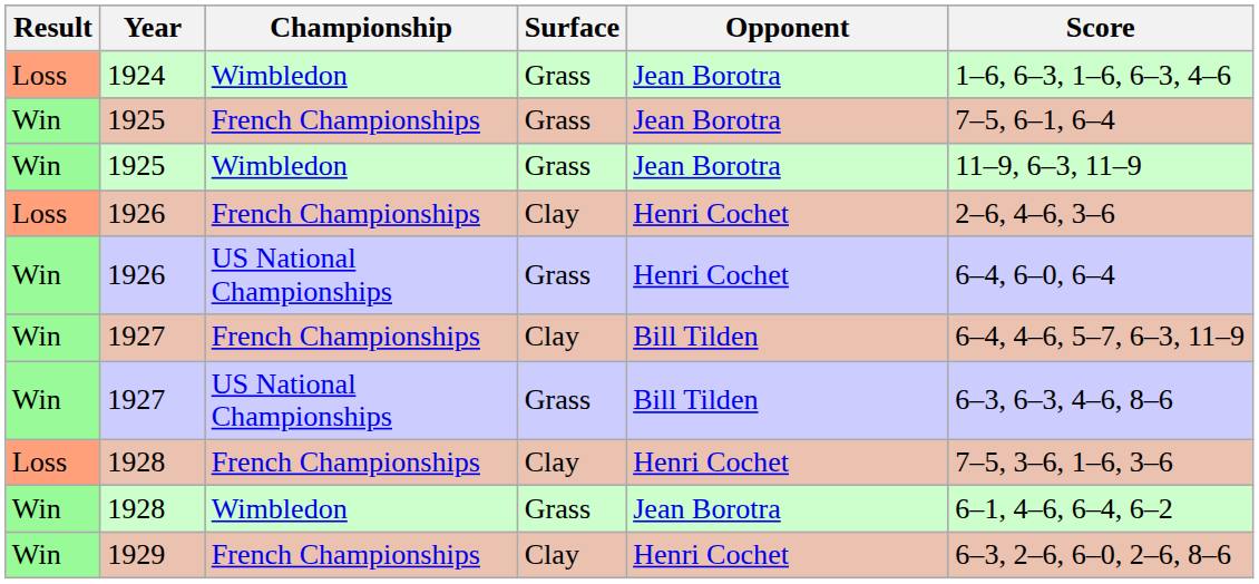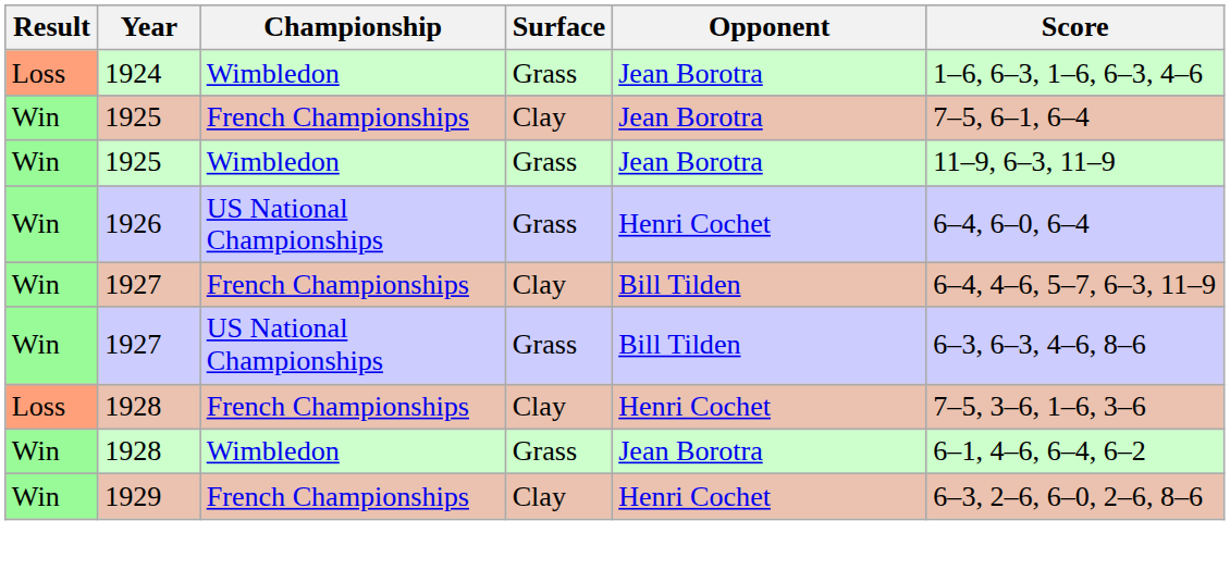1925 / French Championships | Surface: Grass -> Clay
- row: Loss | 1926 | French Championships | Clay | Henri Cochet | 2–6, 4–6, 3–6
